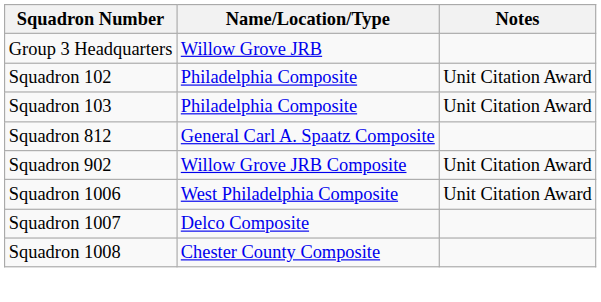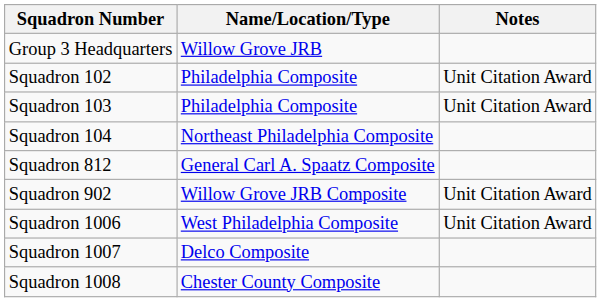+ row: Squadron 104 | Northeast Philadelphia Composite
